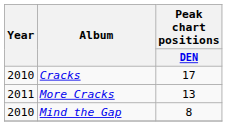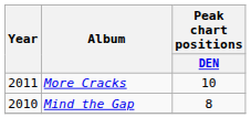- row: 2010 | Cracks | 17
More Cracks | Peak chart positions / DEN: 13 -> 10
